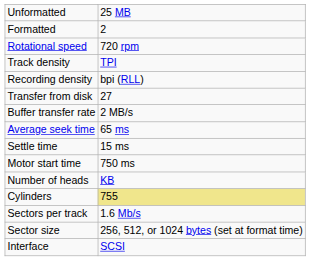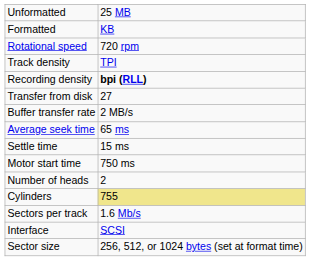Formatted | column 2: 2 -> KB
Recording density | column 2: normal -> bold
Number of heads | column 2: KB -> 2
rows swapped: Sector size <-> Interface
